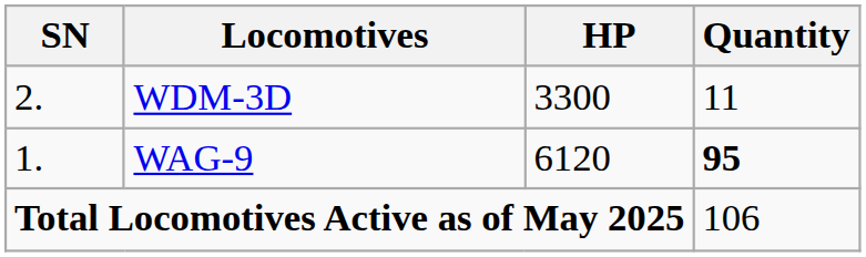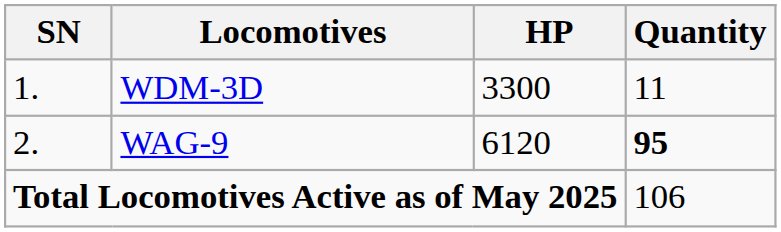WDM-3D | SN: 2. -> 1.
WAG-9 | SN: 1. -> 2.
